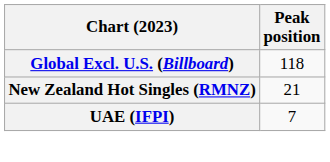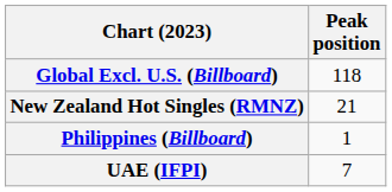+ row: Philippines (Billboard) | 1
